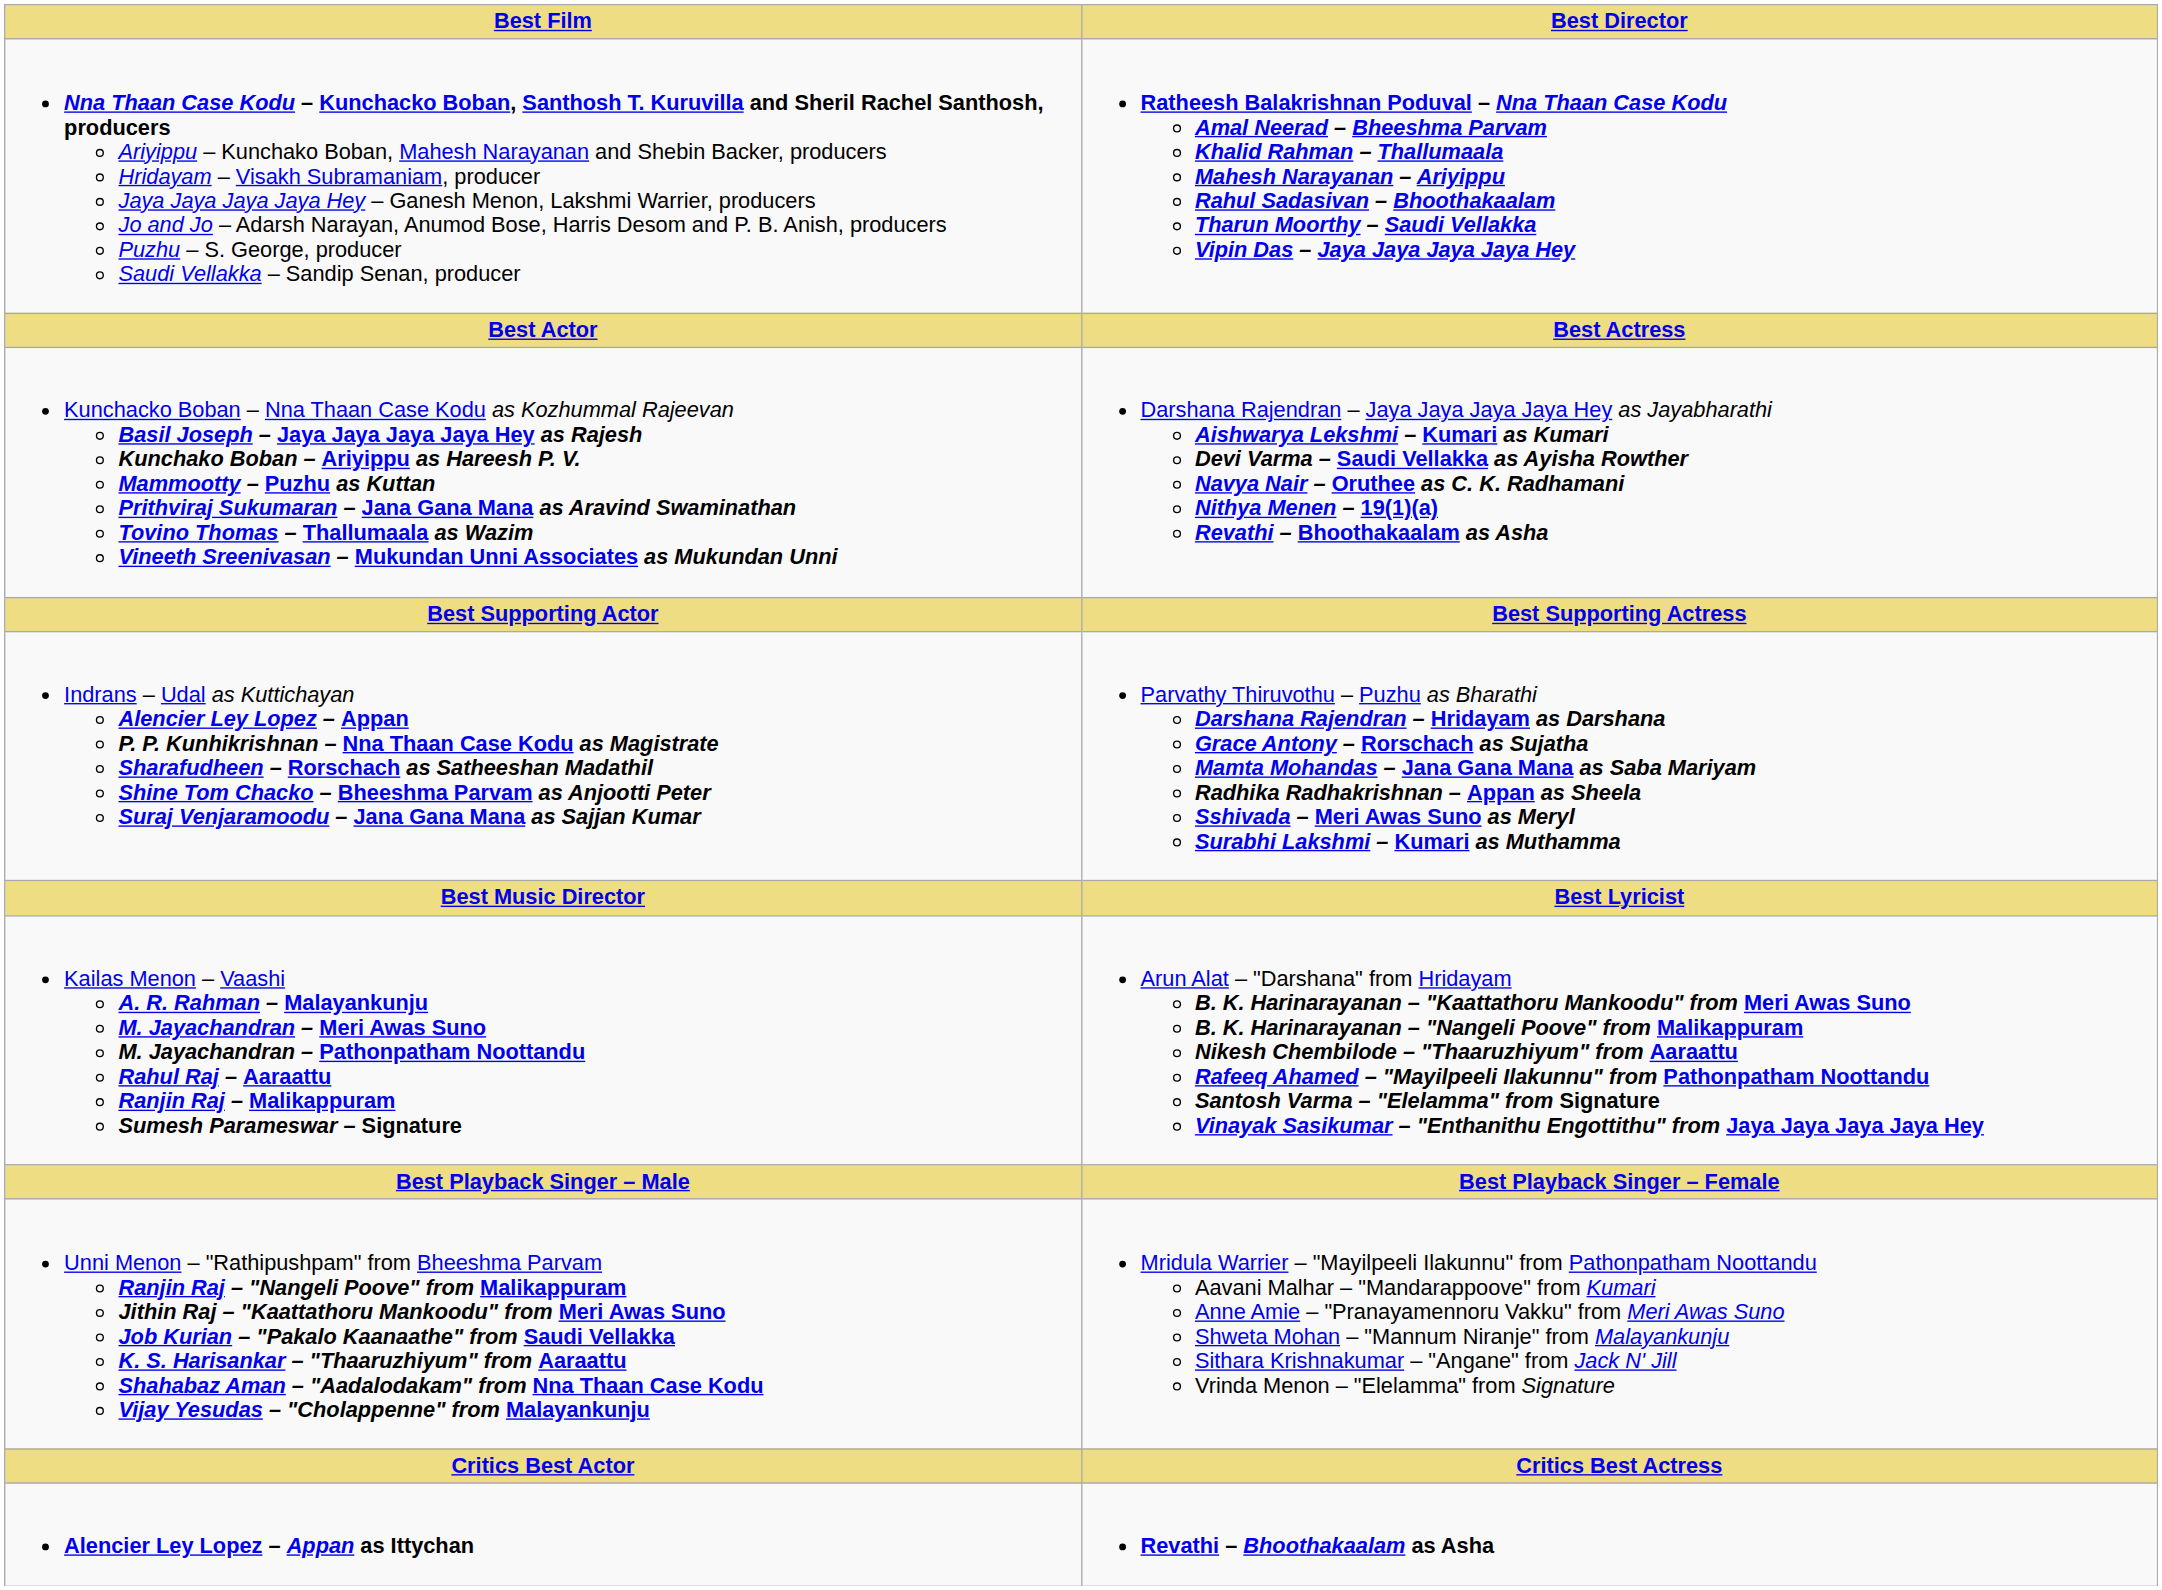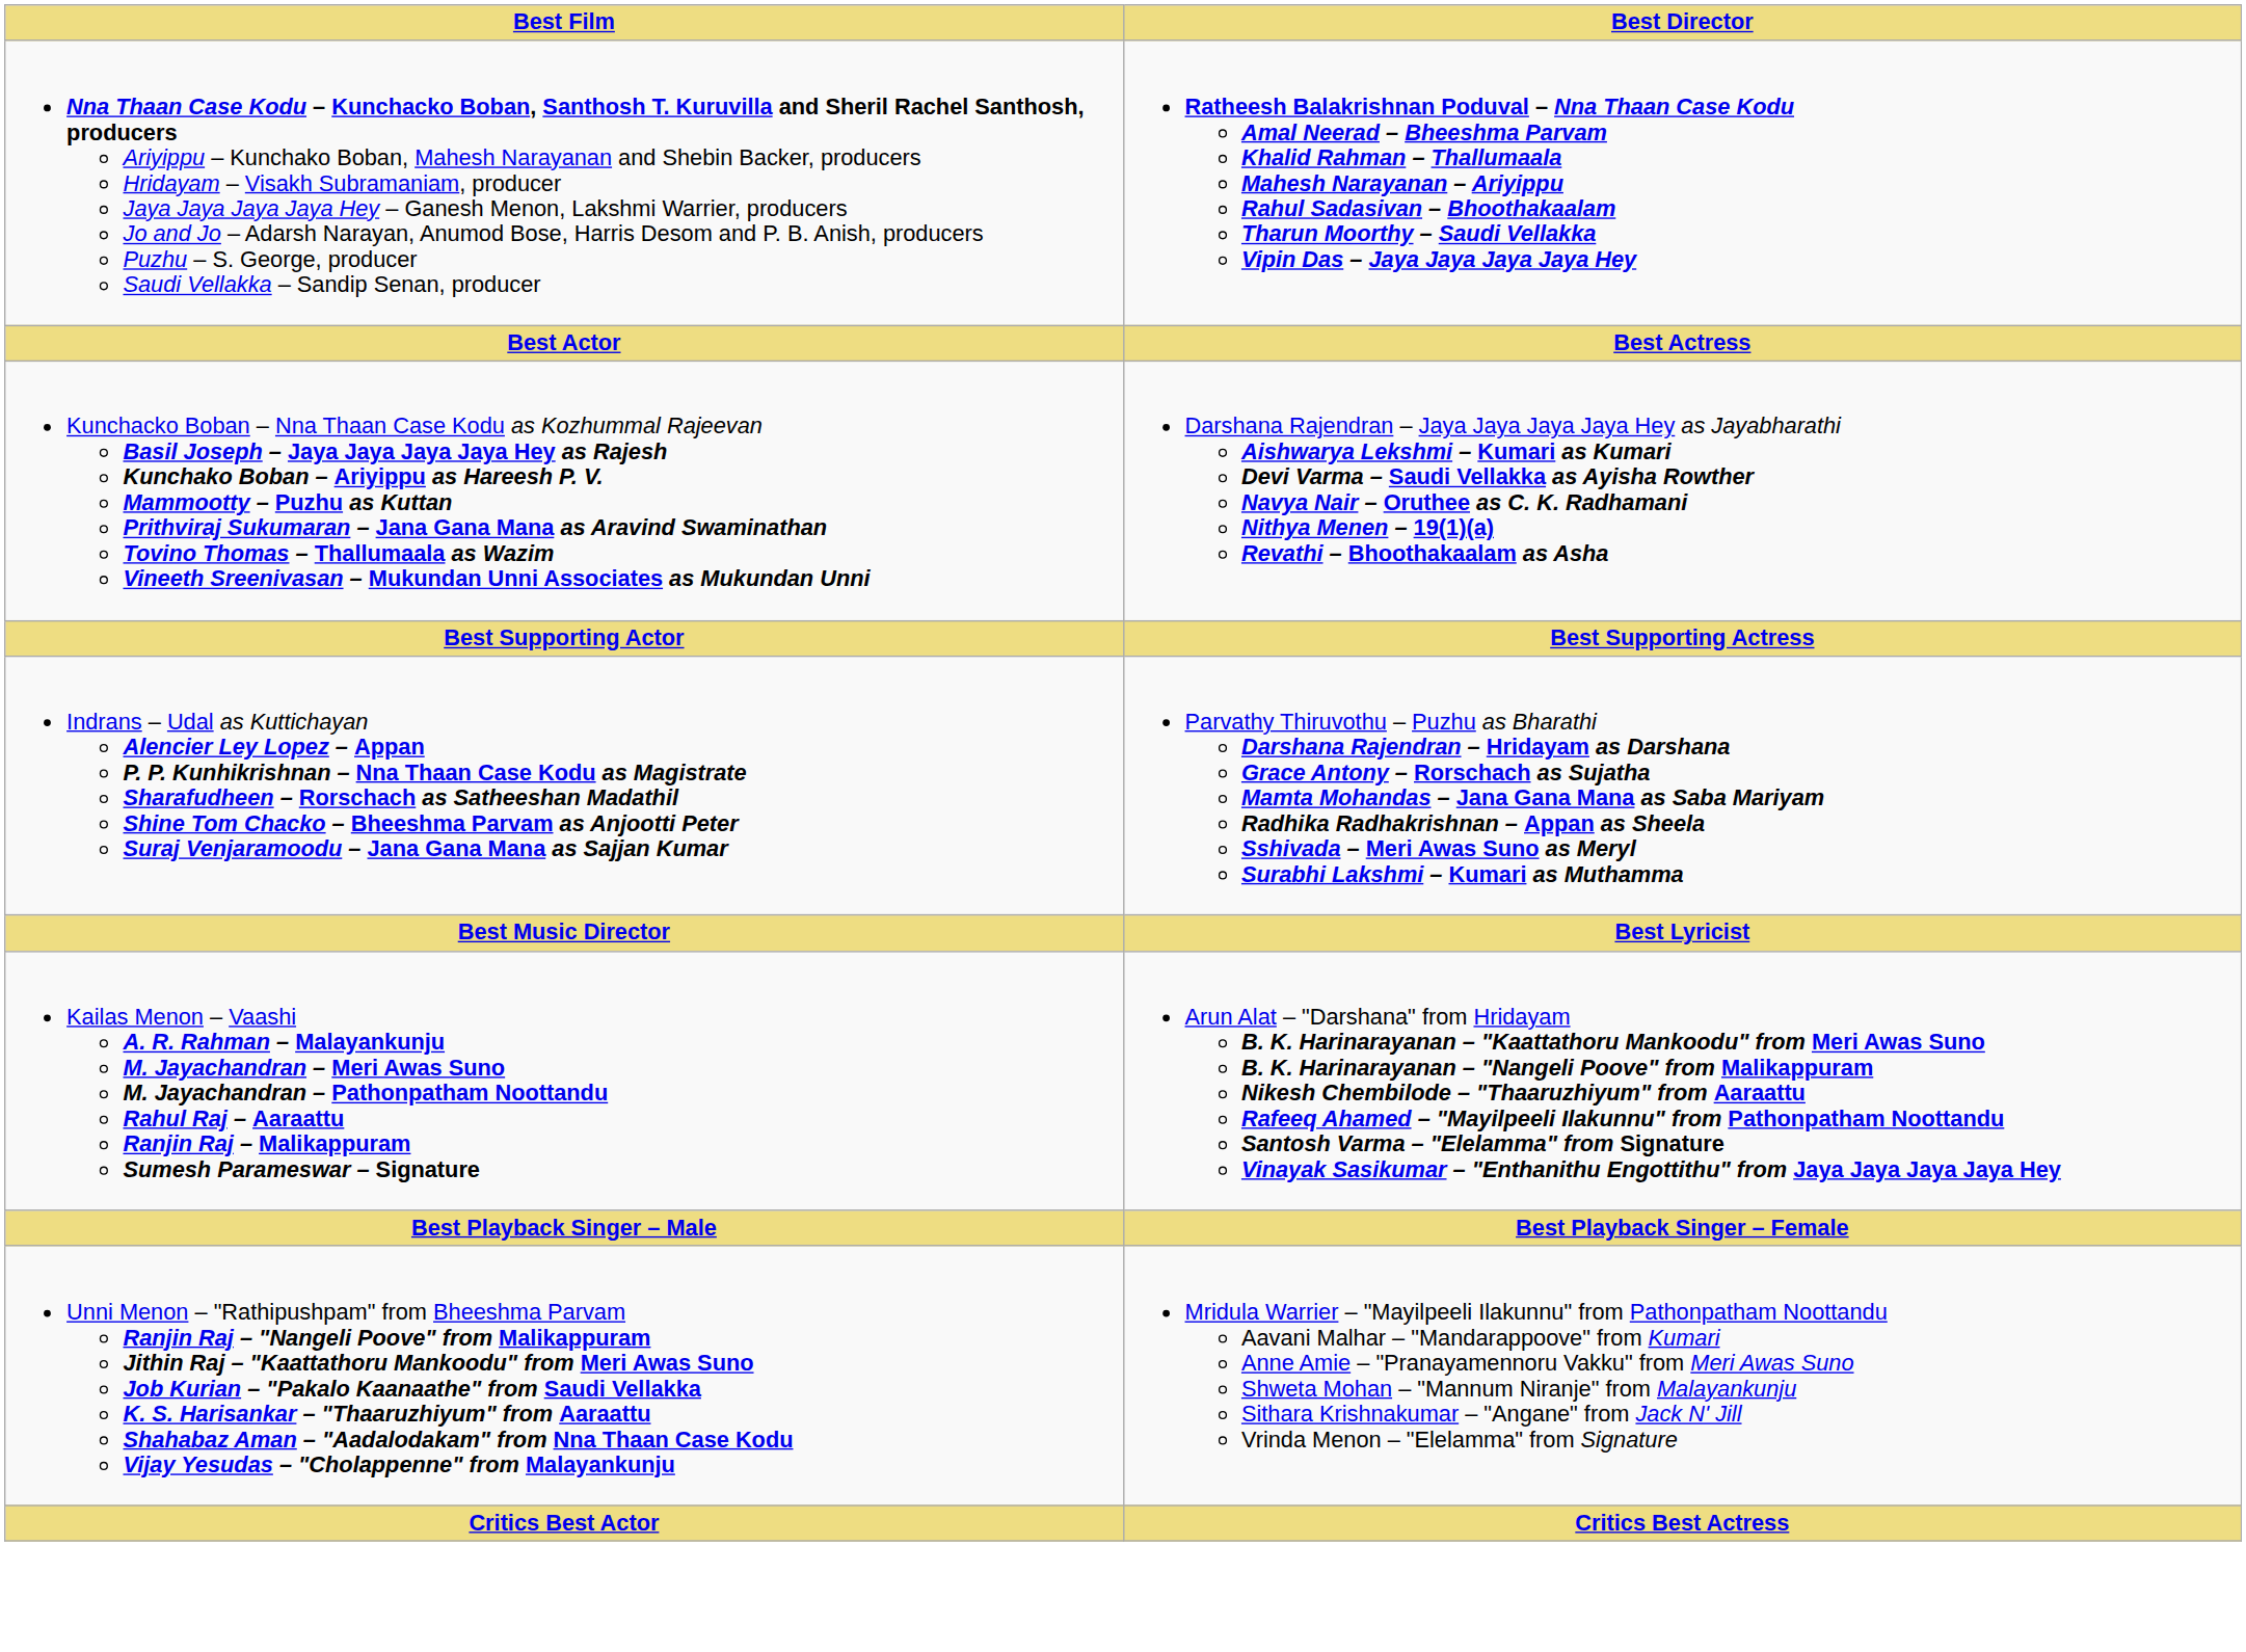- row: Alencier Ley Lopez – Appan as Ittychan | Revathi – Bhoothakaalam as Asha
